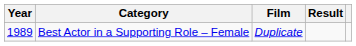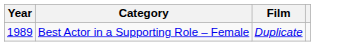- column: Result
